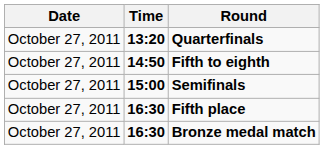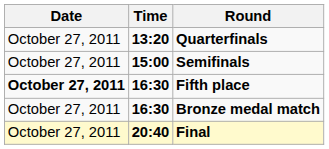- row: October 27, 2011 | 14:50 | Fifth to eighth
Fifth place | Date: normal -> bold
+ row: October 27, 2011 | 20:40 | Final
